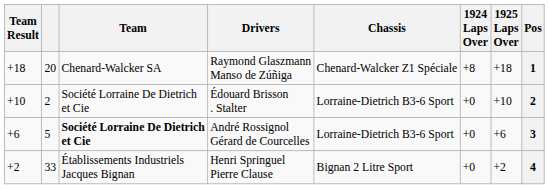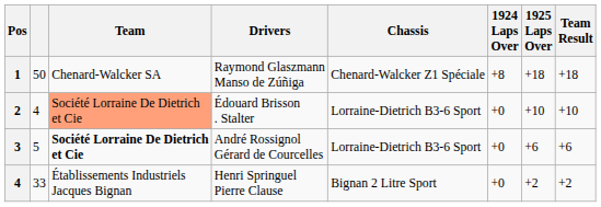columns swapped: Pos <-> Team Result
Raymond Glaszmann Manso de Zúñiga | column 2: 20 -> 50
Édouard Brisson . Stalter | column 2: 2 -> 4
Édouard Brisson . Stalter | Team: no background -> lightsalmon background
